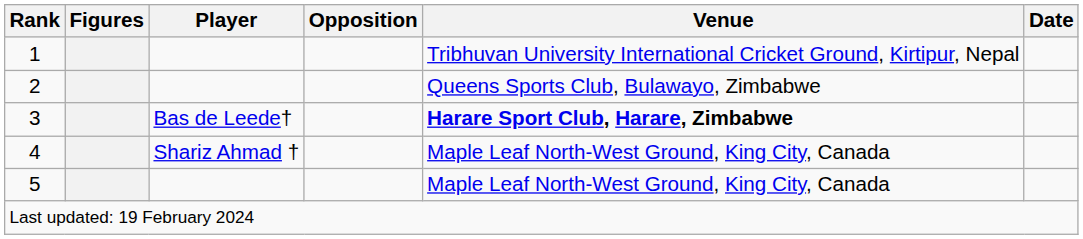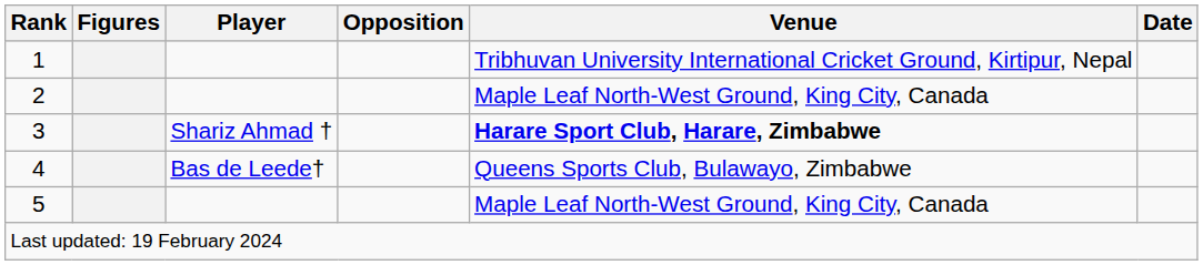2 | Venue: Queens Sports Club, Bulawayo, Zimbabwe -> Maple Leaf North-West Ground, King City, Canada
3 | Player: Bas de Leede† -> Shariz Ahmad †
4 | Player: Shariz Ahmad † -> Bas de Leede†
4 | Venue: Maple Leaf North-West Ground, King City, Canada -> Queens Sports Club, Bulawayo, Zimbabwe
